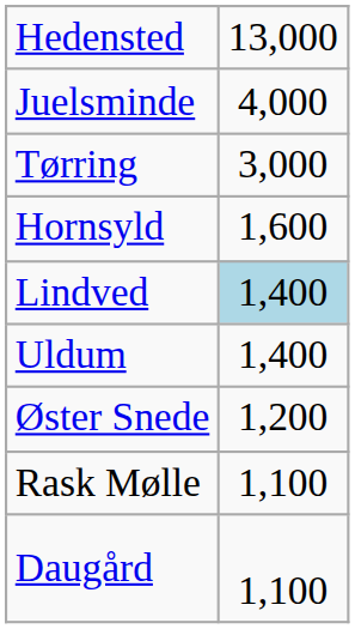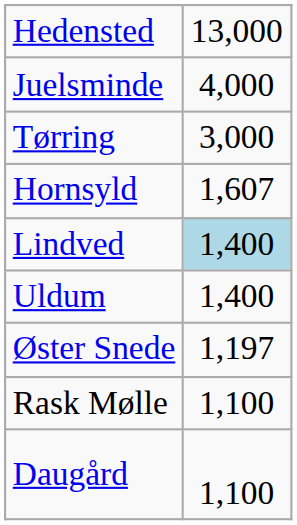Hornsyld | column 2: 1,600 -> 1,607
Øster Snede | column 2: 1,200 -> 1,197
